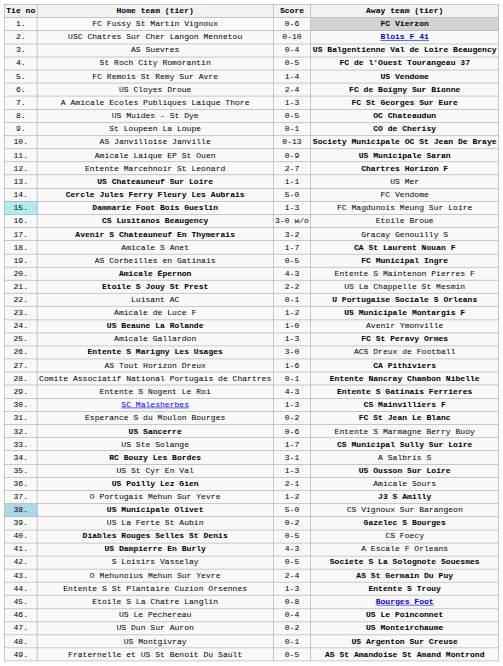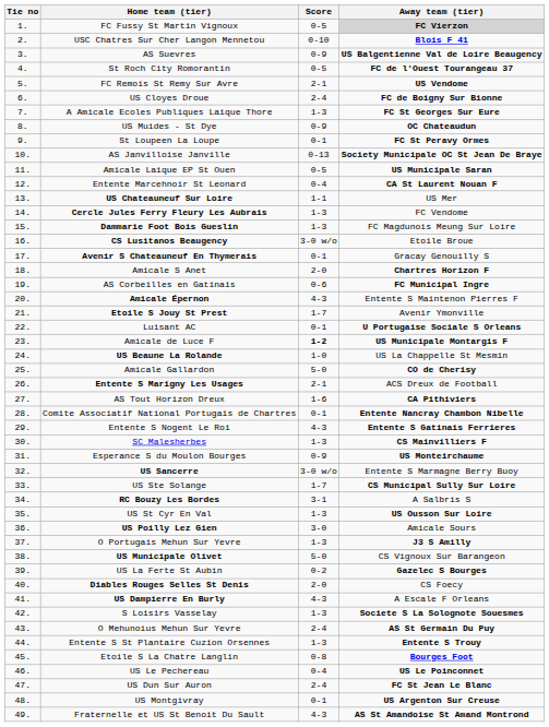FC Fussy St Martin Vignoux | Score: 0-6 -> 0-5
AS Suevres | Score: 0-4 -> 0-9
FC Remois St Remy Sur Avre | Score: 1-4 -> 2-1
US Muides - St Dye | Score: 0-5 -> 0-9
St Loupeen La Loupe | Away team (tier): CO de Cherisy -> FC St Peravy Ormes
Amicale Laique EP St Ouen | Score: 0-9 -> 0-5
Entente Marcehnoir St Leonard | Score: 2-7 -> 0-4
Entente Marcehnoir St Leonard | Away team (tier): Chartres Horizon F -> CA St Laurent Nouan F
Cercle Jules Ferry Fleury Les Aubrais | Score: 5-0 -> 1-3
Dammarie Foot Bois Gueslin | Tie no: paleturquoise background -> no background
Avenir S Chateauneuf En Thymerais | Score: 3-2 -> 0-1
Amicale S Anet | Score: 1-7 -> 2-0
Amicale S Anet | Away team (tier): CA St Laurent Nouan F -> Chartres Horizon F
AS Corbeilles en Gatinais | Score: 0-5 -> 0-6
Etoile S Jouy St Prest | Score: 2-2 -> 1-7
Etoile S Jouy St Prest | Away team (tier): US La Chappelle St Mesmin -> Avenir Ymonville
Amicale de Luce F | Score: normal -> bold
US Beaune La Rolande | Away team (tier): Avenir Ymonville -> US La Chappelle St Mesmin
Amicale Gallardon | Score: 1-3 -> 5-0
Amicale Gallardon | Away team (tier): FC St Peravy Ormes -> CO de Cherisy
Entente S Marigny Les Usages | Score: 3-0 -> 2-1
Esperance S du Moulon Bourges | Score: 0-2 -> 0-9
Esperance S du Moulon Bourges | Away team (tier): FC St Jean Le Blanc -> US Monteirchaume
US Sancerre | Score: 0-6 -> 3-0 w/o
US Poilly Lez Gien | Score: 2-1 -> 3-0
O Portugais Mehun Sur Yevre | Score: 1-2 -> 1-3
US Municipale Olivet | Tie no: lightblue background -> no background
Diables Rouges Selles St Denis | Score: 0-5 -> 2-0
S Loisirs Vasselay | Score: 0-5 -> 1-3
US Dun Sur Auron | Score: 0-2 -> 2-4
US Dun Sur Auron | Away team (tier): US Monteirchaume -> FC St Jean Le Blanc
Fraternelle et US St Benoit Du Sault | Score: 0-5 -> 4-3
